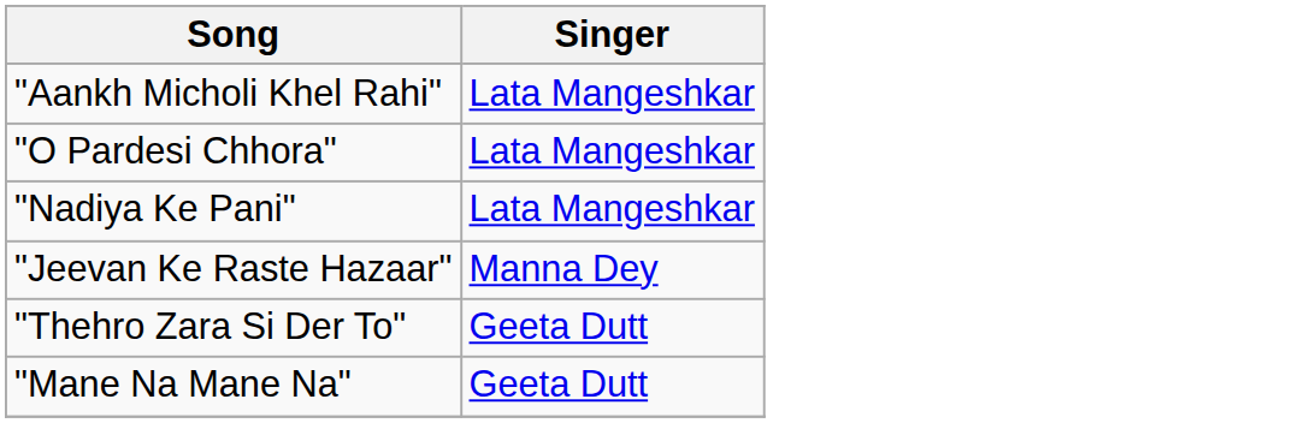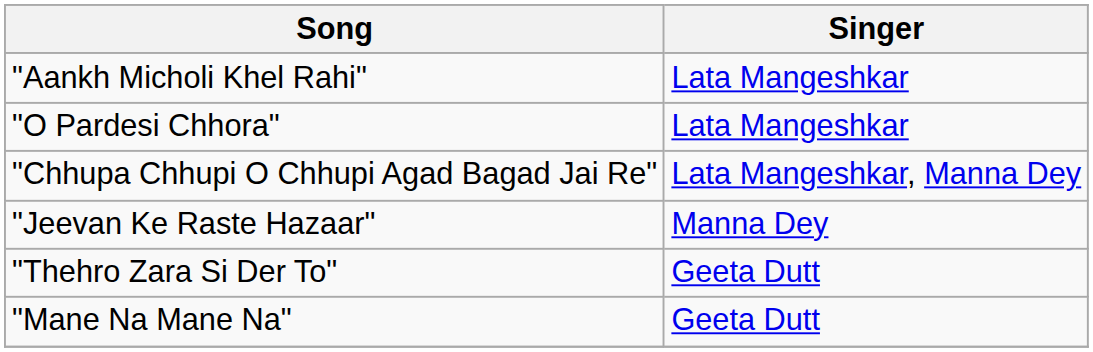- row: "Nadiya Ke Pani" | Lata Mangeshkar
+ row: "Chhupa Chhupi O Chhupi Agad Bagad Jai Re" | Lata Mangeshkar, Manna Dey
